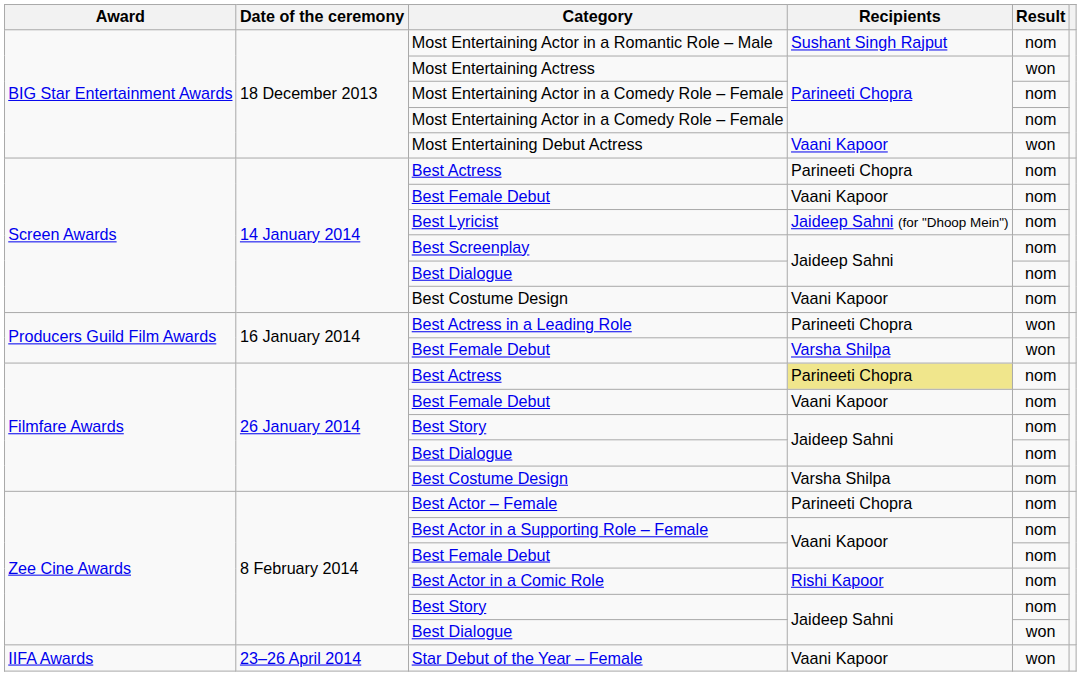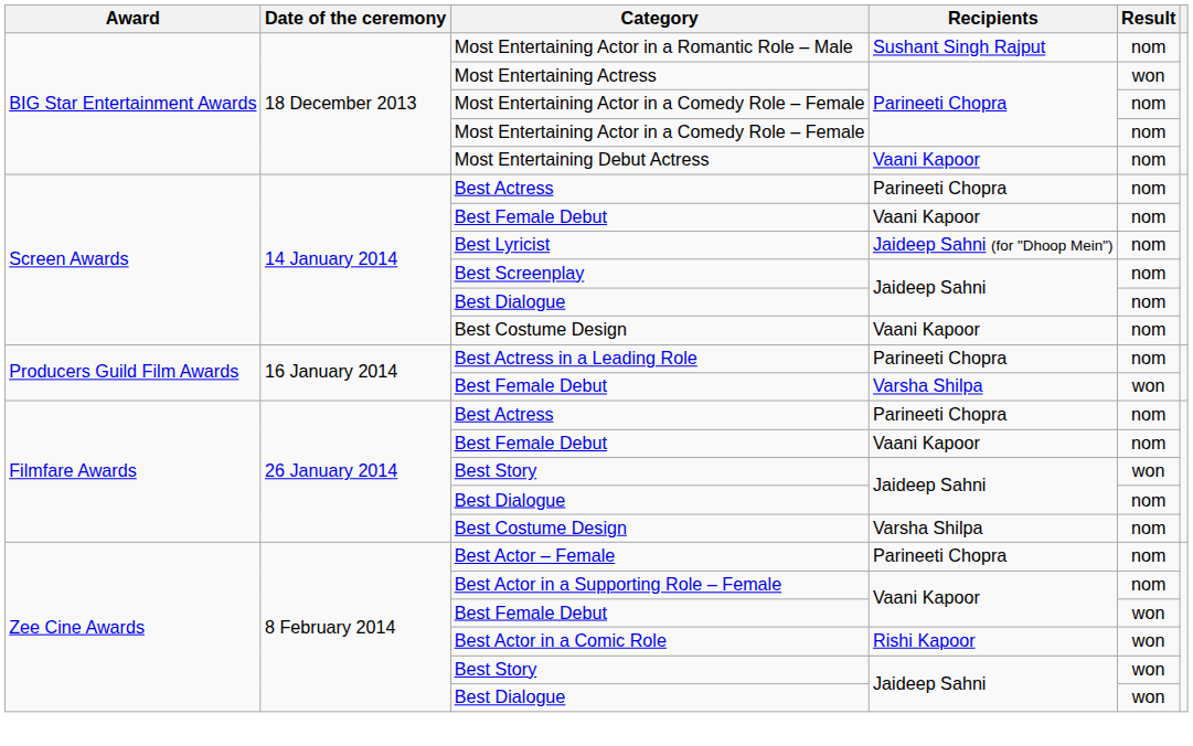Most Entertaining Debut Actress | Result: won -> nom
Best Actress in a Leading Role | Result: won -> nom
Filmfare Awards / Best Actress | Recipients: khaki background -> no background
Filmfare Awards / Best Story | Result: nom -> won
Zee Cine Awards / Best Female Debut | Result: nom -> won
Best Actor in a Comic Role | Result: nom -> won
Zee Cine Awards / Best Story | Result: nom -> won
- row: IIFA Awards | 23–26 April 2014 | Star Debut of the Year – Female | Vaani Kapoor | won
